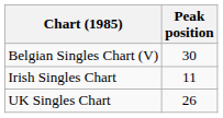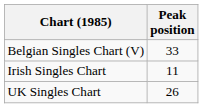Belgian Singles Chart (V) | Peak position: 30 -> 33
